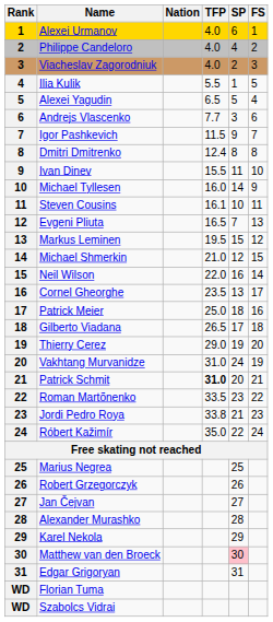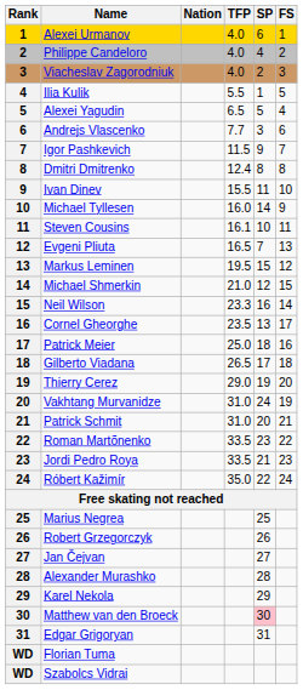Neil Wilson | TFP: 22.0 -> 23.3
Patrick Schmit | TFP: bold -> normal
Jordi Pedro Roya | TFP: 33.8 -> 33.5
